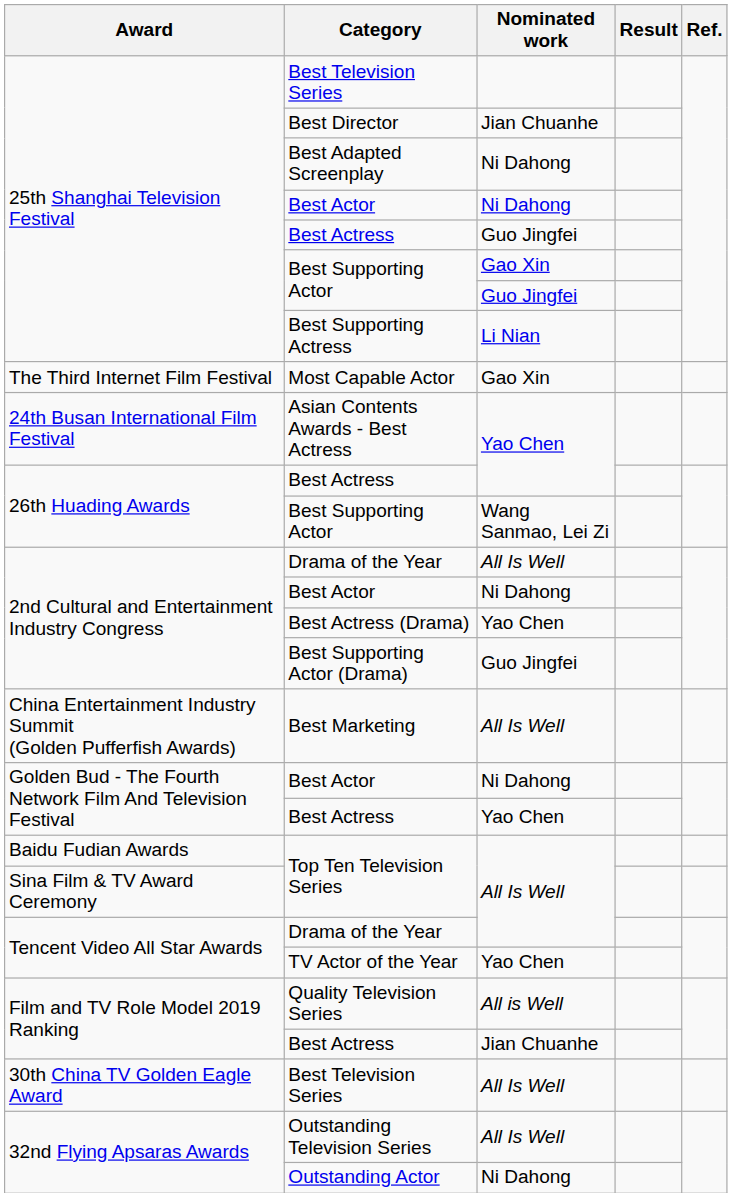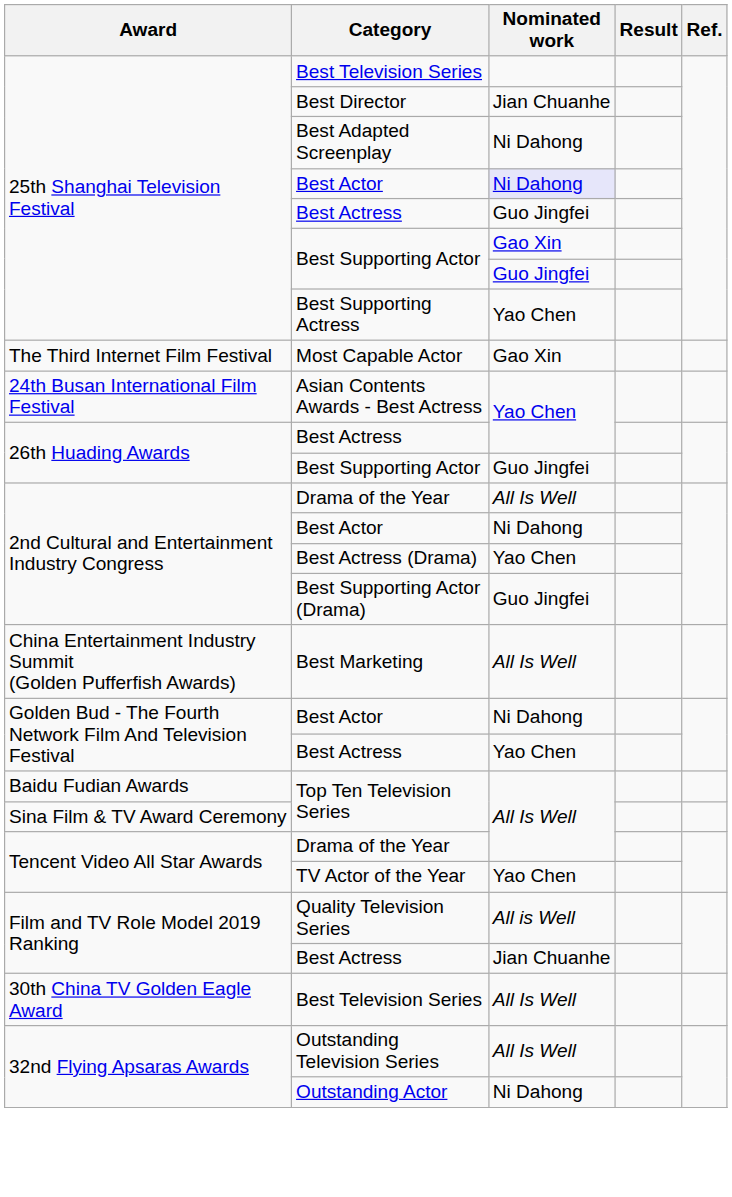25th Shanghai Television Festival / Best Actor | Nominated work: no background -> lavender background
Best Supporting Actress | Nominated work: Li Nian -> Yao Chen
26th Huading Awards / Best Supporting Actor | Nominated work: Wang Sanmao, Lei Zi -> Guo Jingfei
